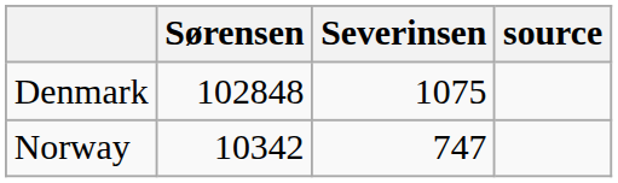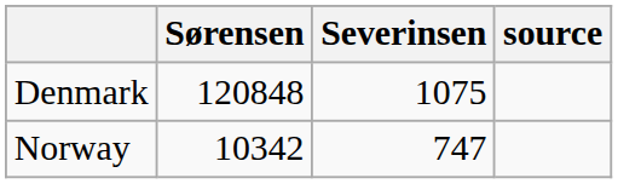Denmark | Sørensen: 102848 -> 120848
